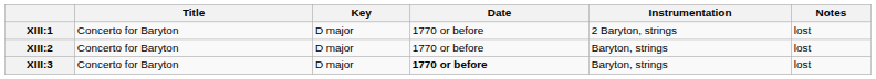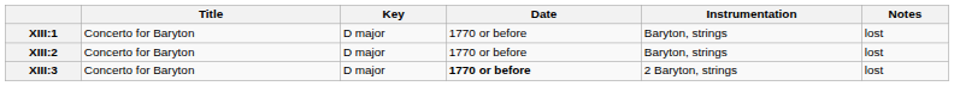XIII:1 | Instrumentation: 2 Baryton, strings -> Baryton, strings
XIII:3 | Instrumentation: Baryton, strings -> 2 Baryton, strings
